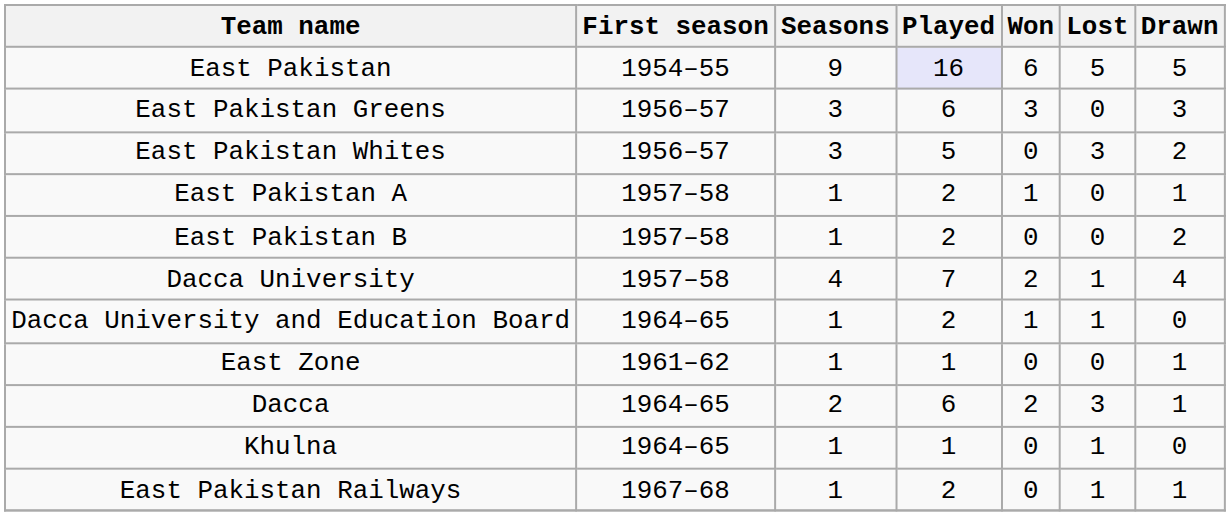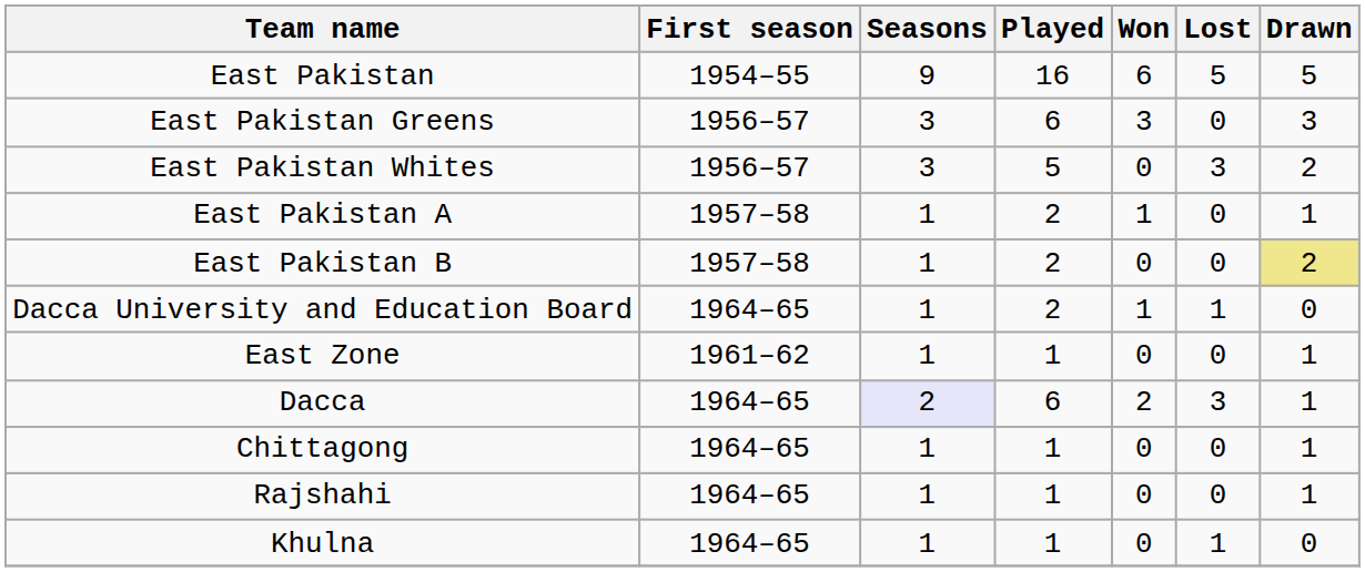East Pakistan | Played: lavender background -> no background
East Pakistan B | Drawn: no background -> khaki background
- row: Dacca University | 1957–58 | 4 | 7 | 2 | 1 | 4
Dacca | Seasons: no background -> lavender background
+ row: Chittagong | 1964–65 | 1 | 1 | 0 | 0 | 1
+ row: Rajshahi | 1964–65 | 1 | 1 | 0 | 0 | 1
- row: East Pakistan Railways | 1967–68 | 1 | 2 | 0 | 1 | 1
